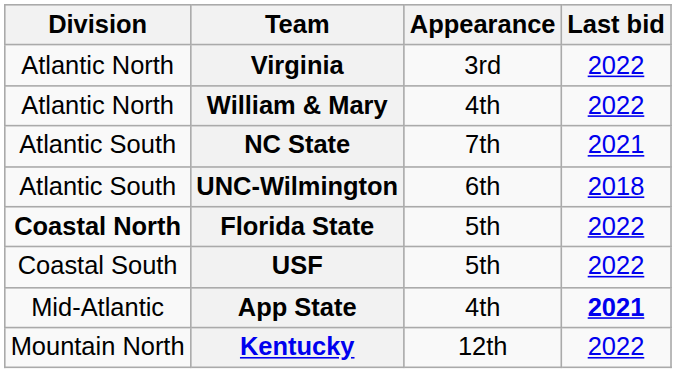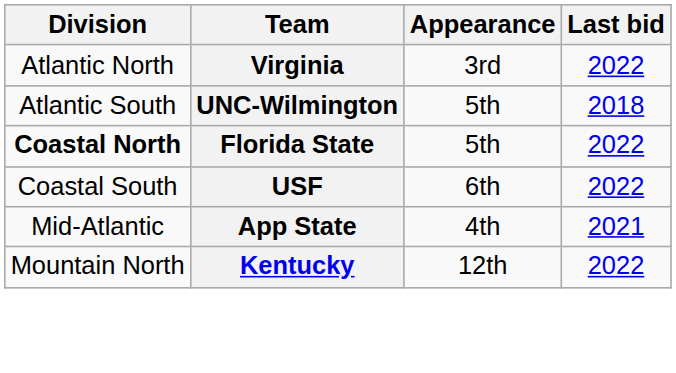- row: Atlantic North | William & Mary | 4th | 2022
- row: Atlantic South | NC State | 7th | 2021
UNC-Wilmington | Appearance: 6th -> 5th
USF | Appearance: 5th -> 6th
App State | Last bid: bold -> normal
